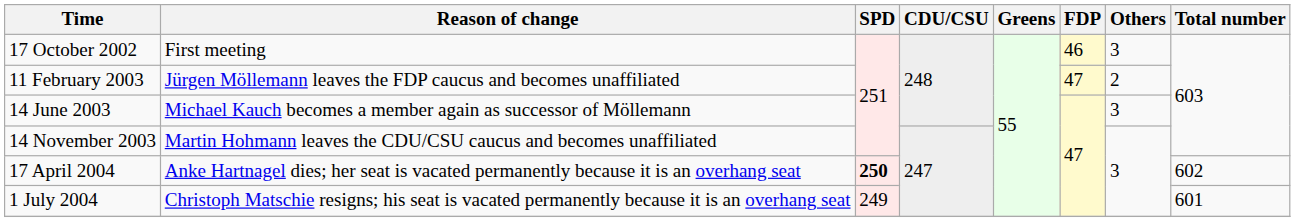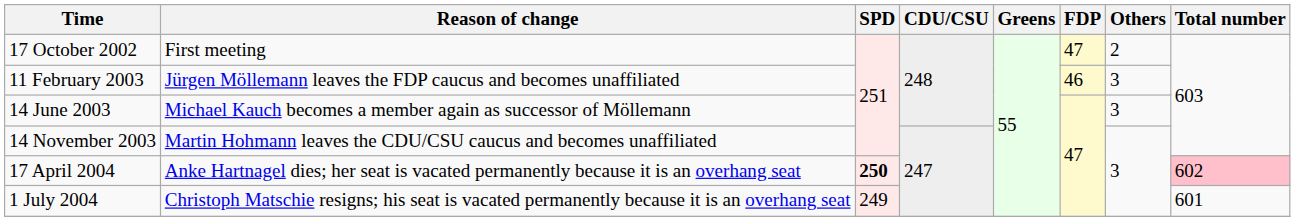17 October 2002 | FDP: 46 -> 47
17 October 2002 | Others: 3 -> 2
11 February 2003 | FDP: 47 -> 46
11 February 2003 | Others: 2 -> 3
17 April 2004 | Total number: no background -> pink background
